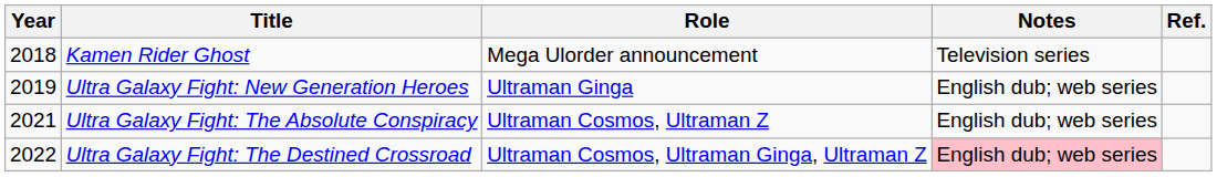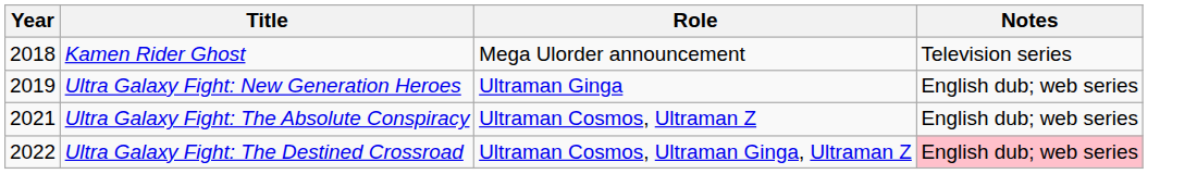- column: Ref.
